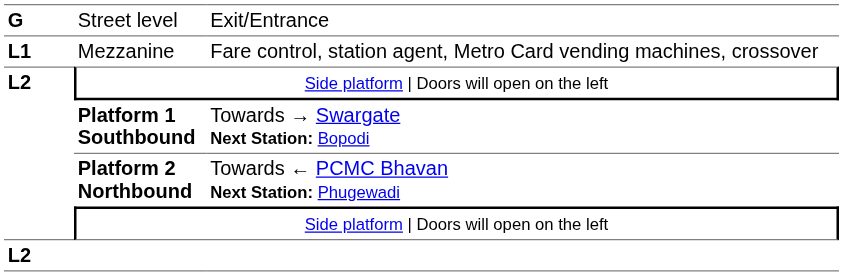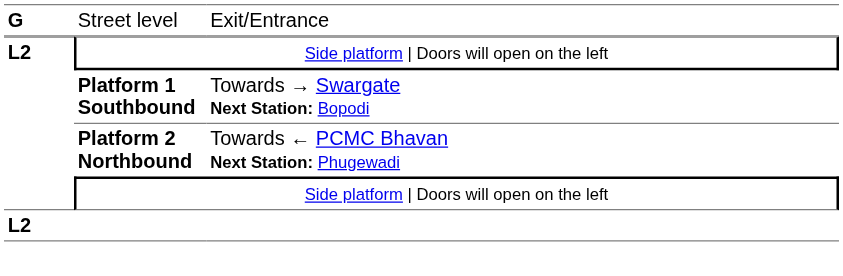- row: L1 | Mezzanine | Fare control, station agent, Metro Card vending machines, crossover
